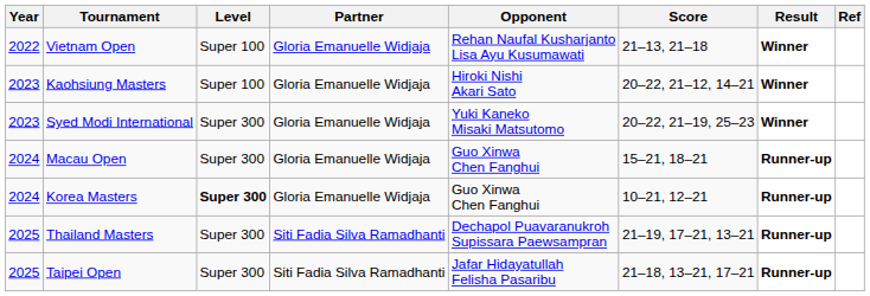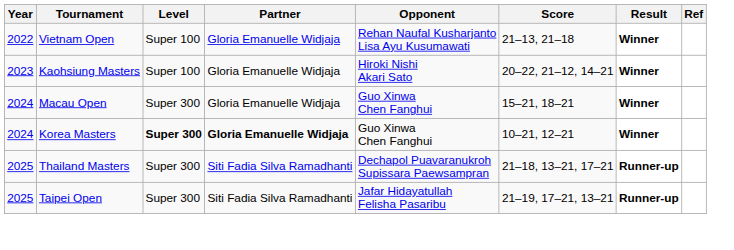- row: 2023 | Syed Modi International | Super 300 | Gloria Emanuelle Widjaja | Yuki Kaneko Misaki Matsutomo | 20–22, 21–19, 25–23 | Winner
Macau Open | Result: Runner-up -> Winner
Korea Masters | Partner: normal -> bold
Korea Masters | Result: Runner-up -> Winner
Thailand Masters | Score: 21–19, 17–21, 13–21 -> 21–18, 13–21, 17–21
Taipei Open | Score: 21–18, 13–21, 17–21 -> 21–19, 17–21, 13–21
